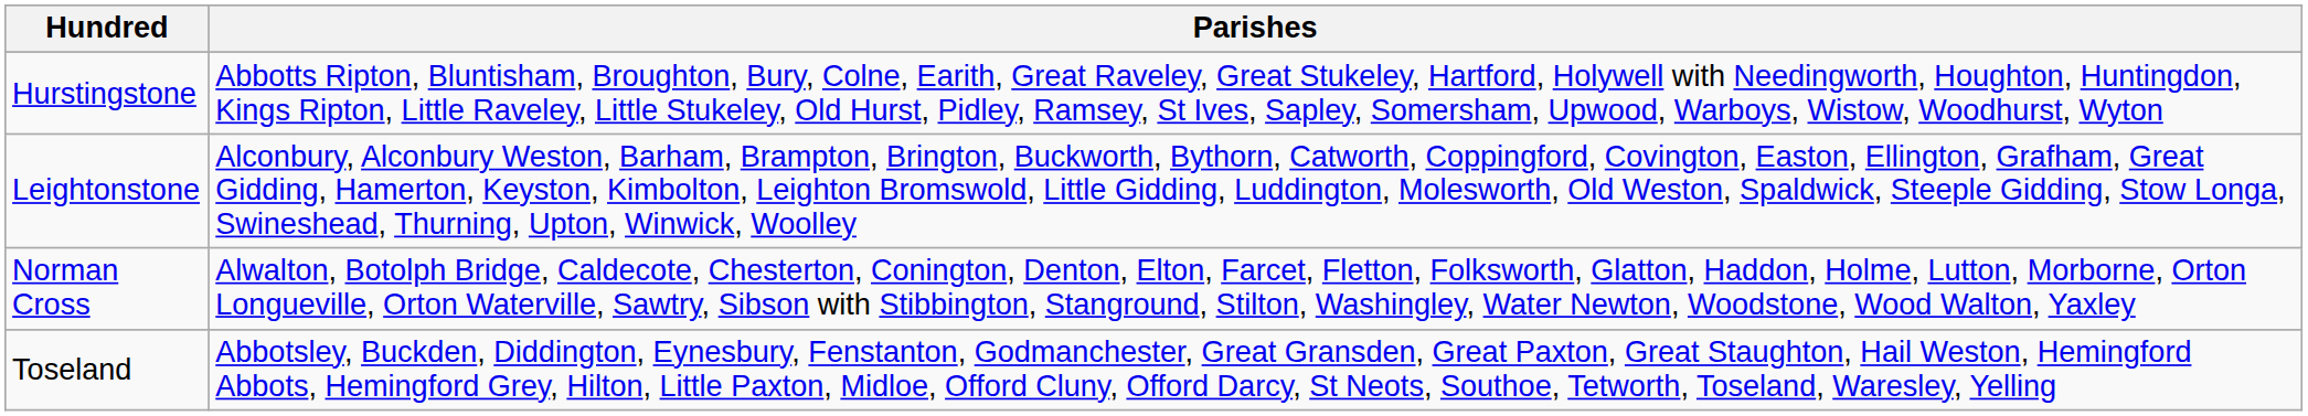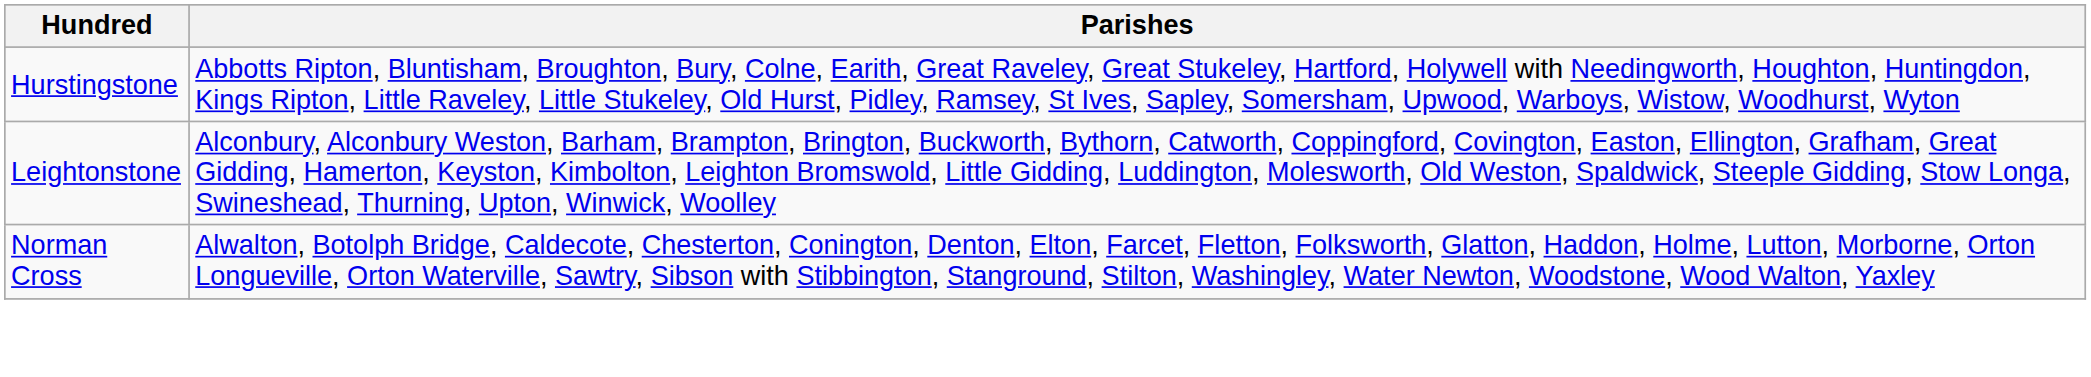- row: Toseland | Abbotsley, Buckden, Diddington, Eynesbury, Fenstanton, Godmanchester, Great Gransden, Great Paxton, Great Staughton, Hail Weston, Hemingford Abbots, Hemingford Grey, Hilton, Little Paxton, Midloe, Offord Cluny, Offord Darcy, St Neots, Southoe, Tetworth, Toseland, Waresley, Yelling
